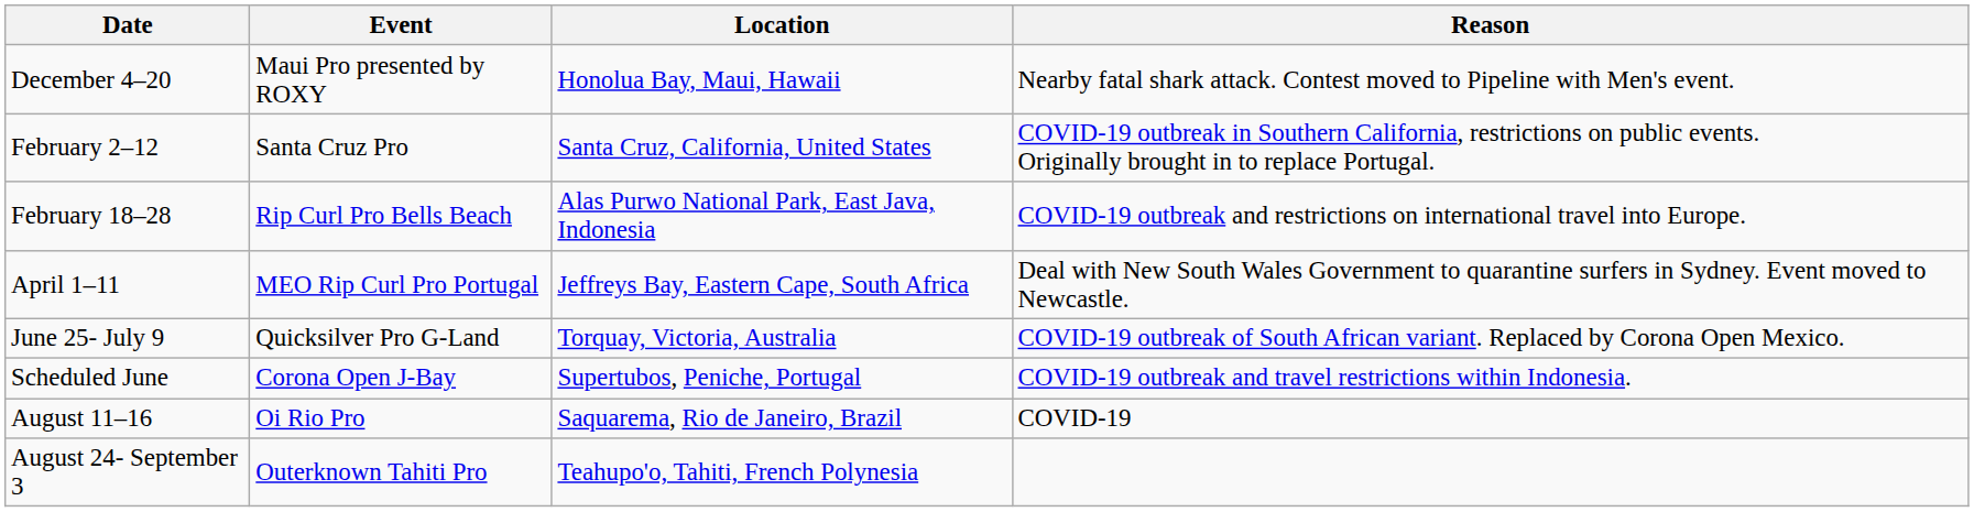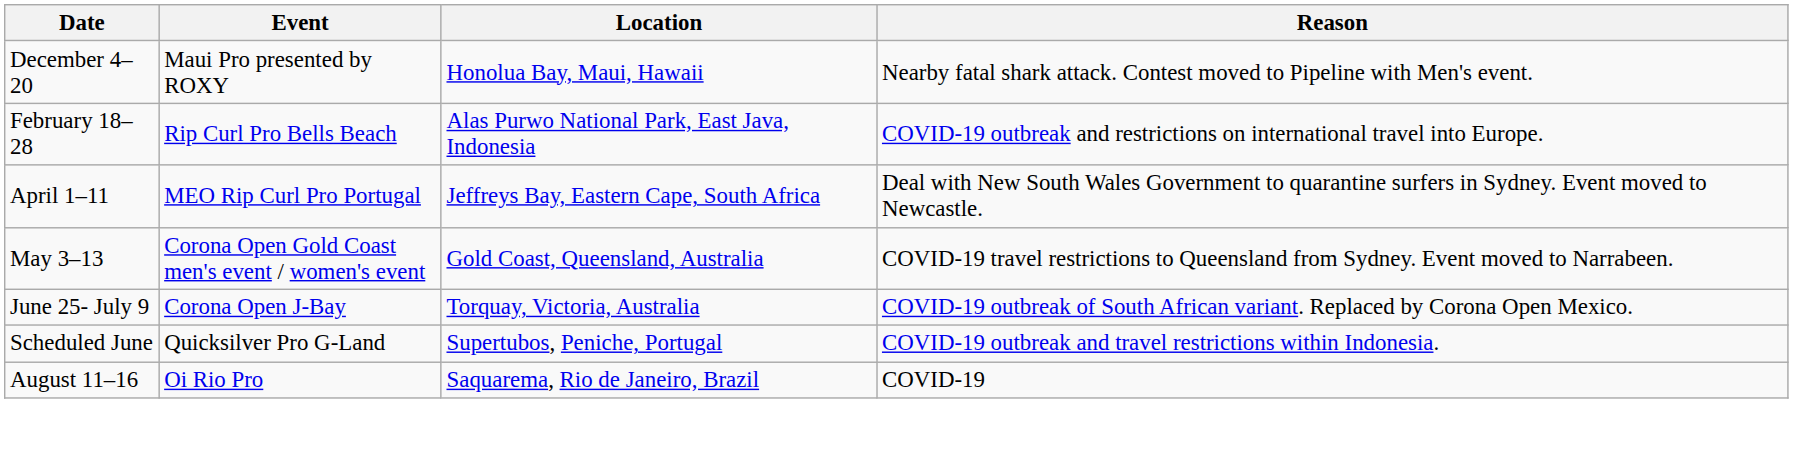- row: February 2–12 | Santa Cruz Pro | Santa Cruz, California, United States | COVID-19 outbreak in Southern California, restrictions on public events. Originally brought in to replace Portugal.
+ row: May 3–13 | Corona Open Gold Coast men's event / women's event | Gold Coast, Queensland, Australia | COVID-19 travel restrictions to Queensland from Sydney. Event moved to Narrabeen.
June 25- July 9 | Event: Quicksilver Pro G-Land -> Corona Open J-Bay
Scheduled June | Event: Corona Open J-Bay -> Quicksilver Pro G-Land
- row: August 24- September 3 | Outerknown Tahiti Pro | Teahupo'o, Tahiti, French Polynesia
